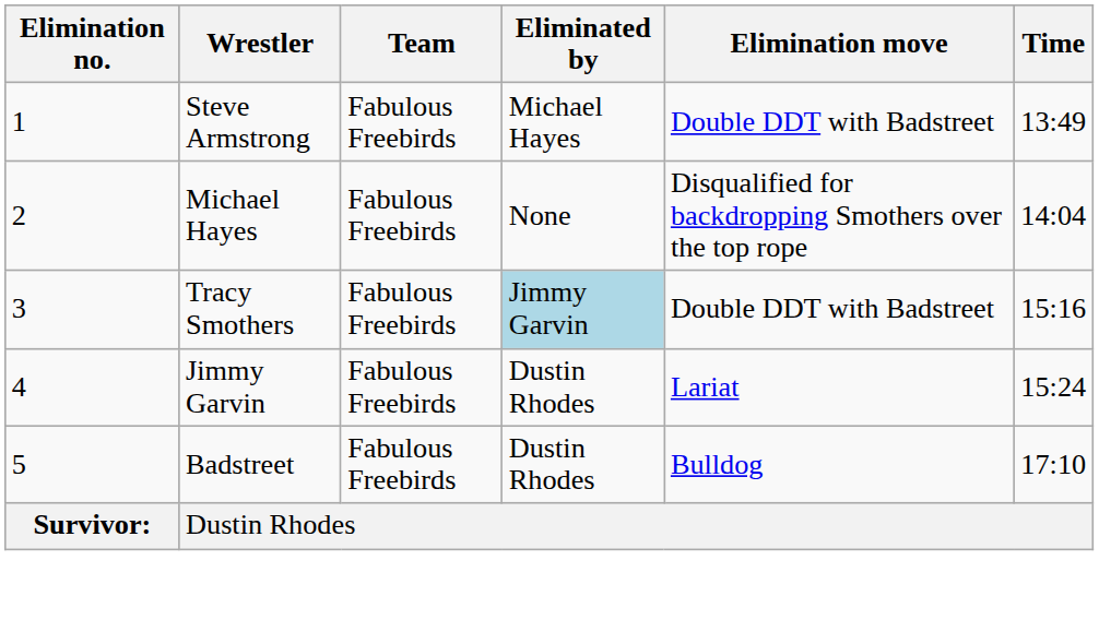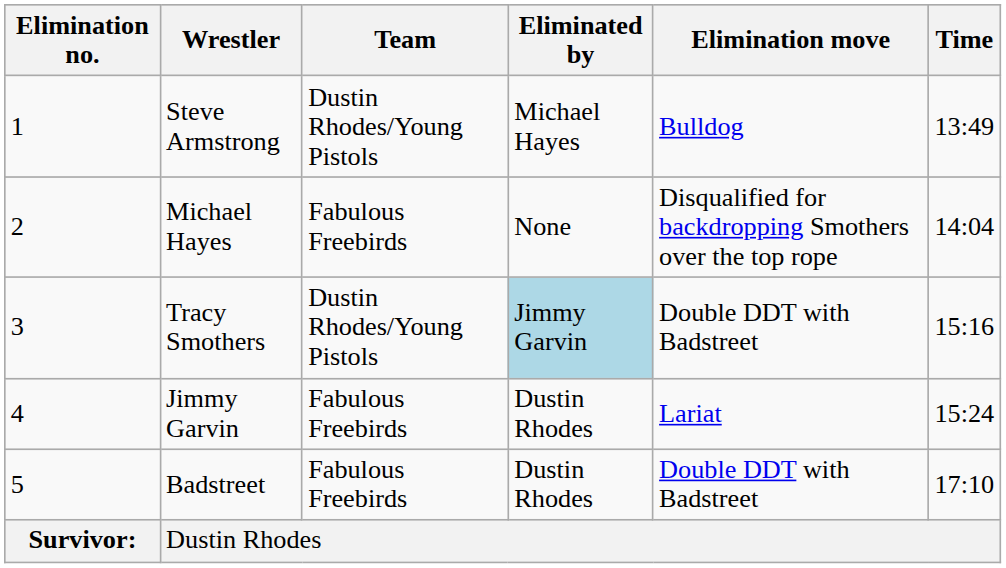Steve Armstrong | Team: Fabulous Freebirds -> Dustin Rhodes/Young Pistols
Steve Armstrong | Elimination move: Double DDT with Badstreet -> Bulldog
Tracy Smothers | Team: Fabulous Freebirds -> Dustin Rhodes/Young Pistols
Badstreet | Elimination move: Bulldog -> Double DDT with Badstreet
